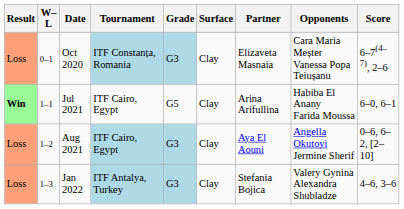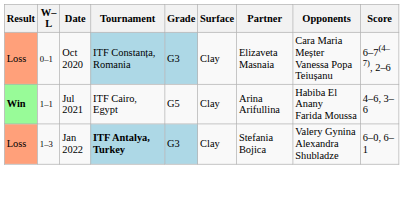Jul 2021 | Score: 6–0, 6–1 -> 4–6, 3–6
- row: Loss | 1–2 | Aug 2021 | ITF Cairo, Egypt | G3 | Clay | Aya El Aouni | Angella Okutoyi Jermine Sherif | 0–6, 6–2, [2–10]
Jan 2022 | Tournament: normal -> bold
Jan 2022 | Score: 4–6, 3–6 -> 6–0, 6–1
